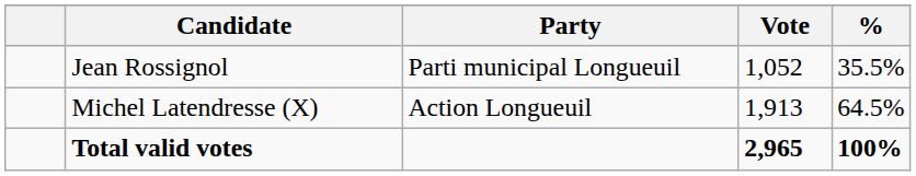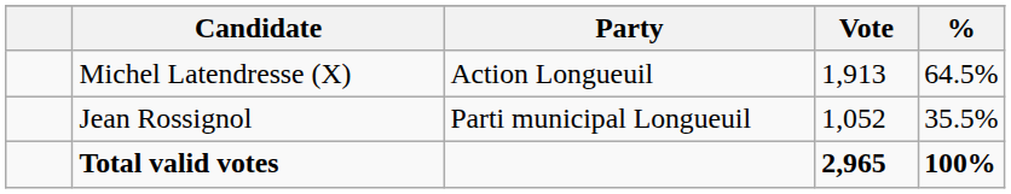rows swapped: Michel Latendresse (X) <-> Jean Rossignol
